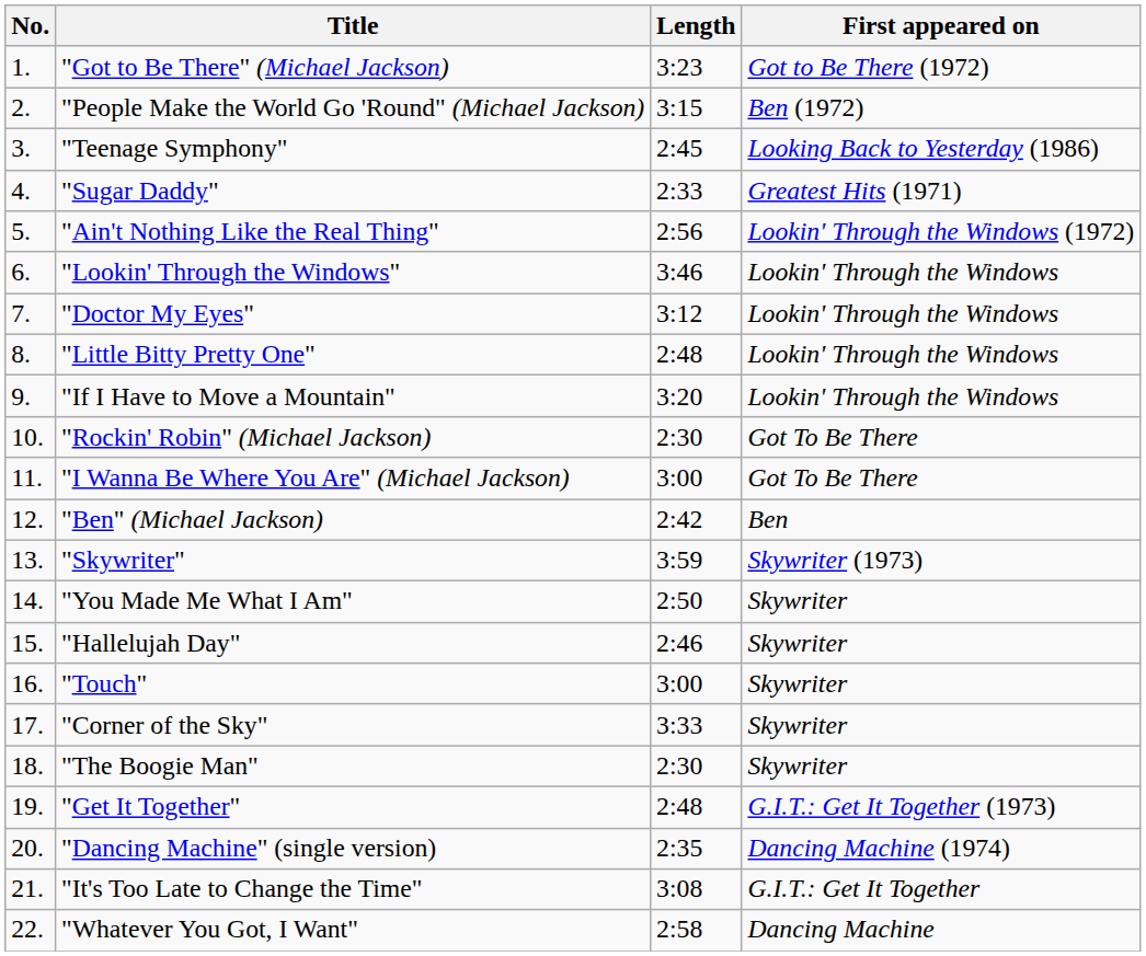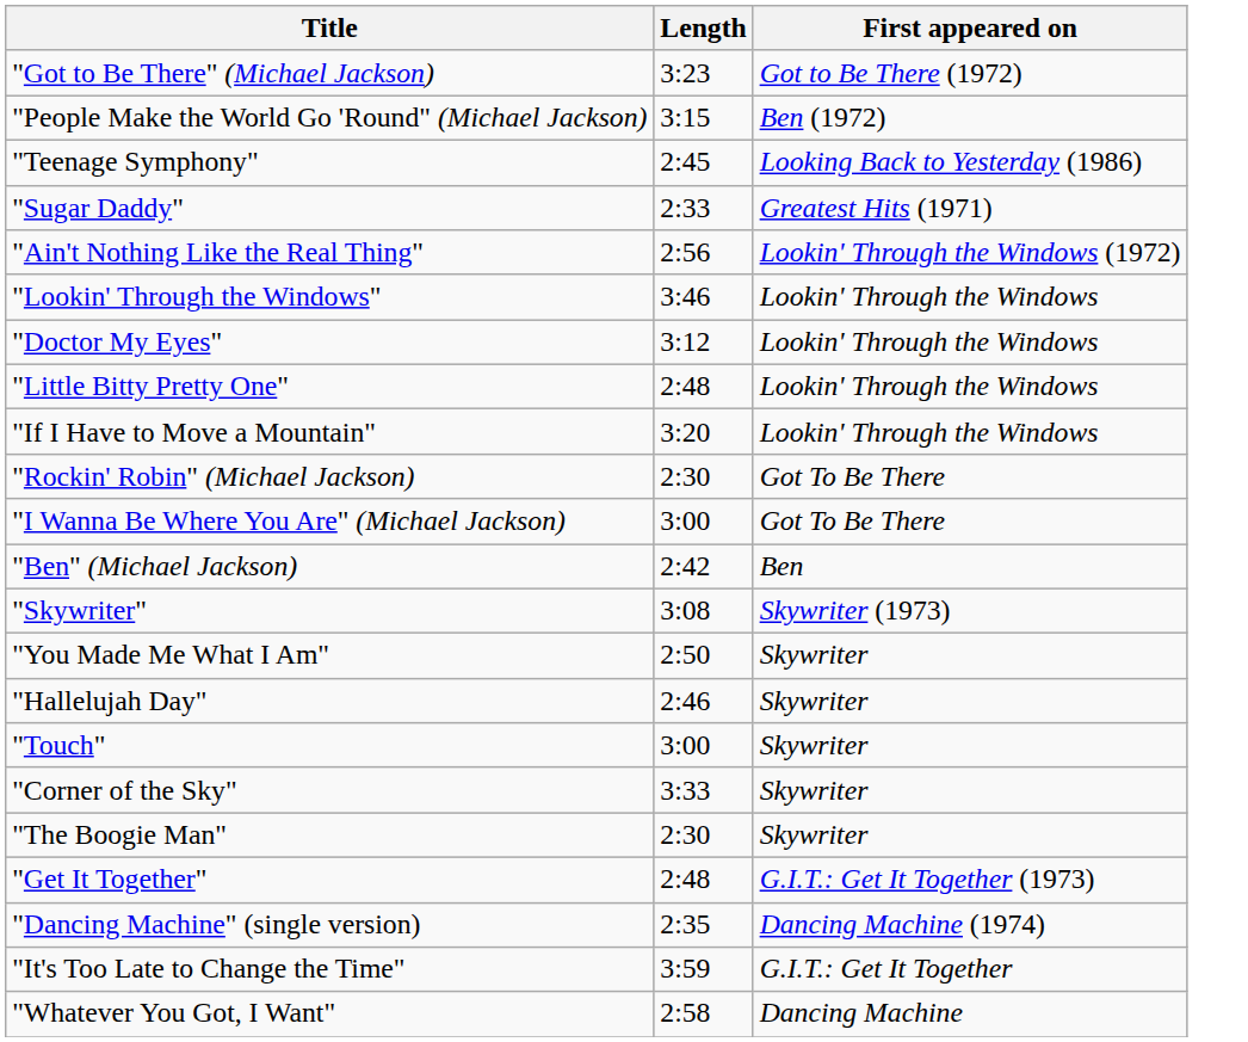- column: No. | 1. | 2. | 3. | 4. | 5. | 6. | 7. | 8. | 9. | 10. | 11. | 12. | 13. | 14. | 15. | 16. | 17. | 18. | 19. | 20. | 21. | 22.
"Skywriter" | Length: 3:59 -> 3:08
"It's Too Late to Change the Time" | Length: 3:08 -> 3:59
